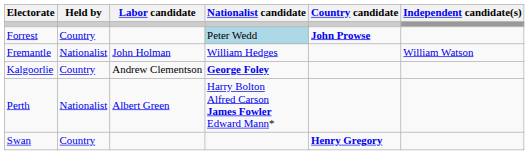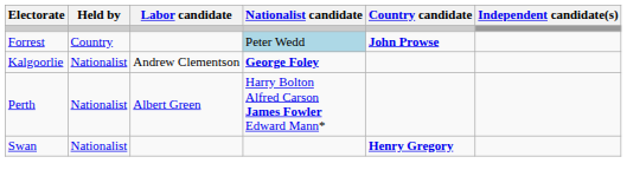- row: Fremantle | Nationalist | John Holman | William Hedges | William Watson
Kalgoorlie | Held by: Country -> Nationalist
Swan | Held by: Country -> Nationalist
